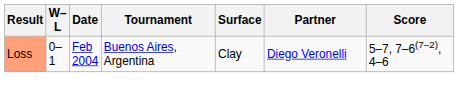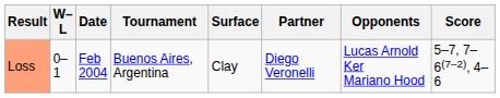+ column: Opponents | Lucas Arnold Ker Mariano Hood
